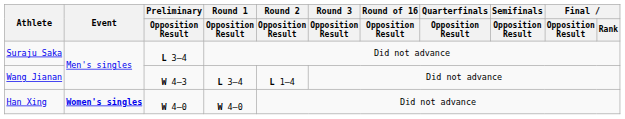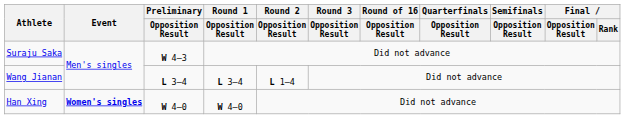Suraju Saka | Preliminary / Opposition Result: L 3–4 -> W 4–3
Wang Jianan | Preliminary / Opposition Result: W 4–3 -> L 3–4
